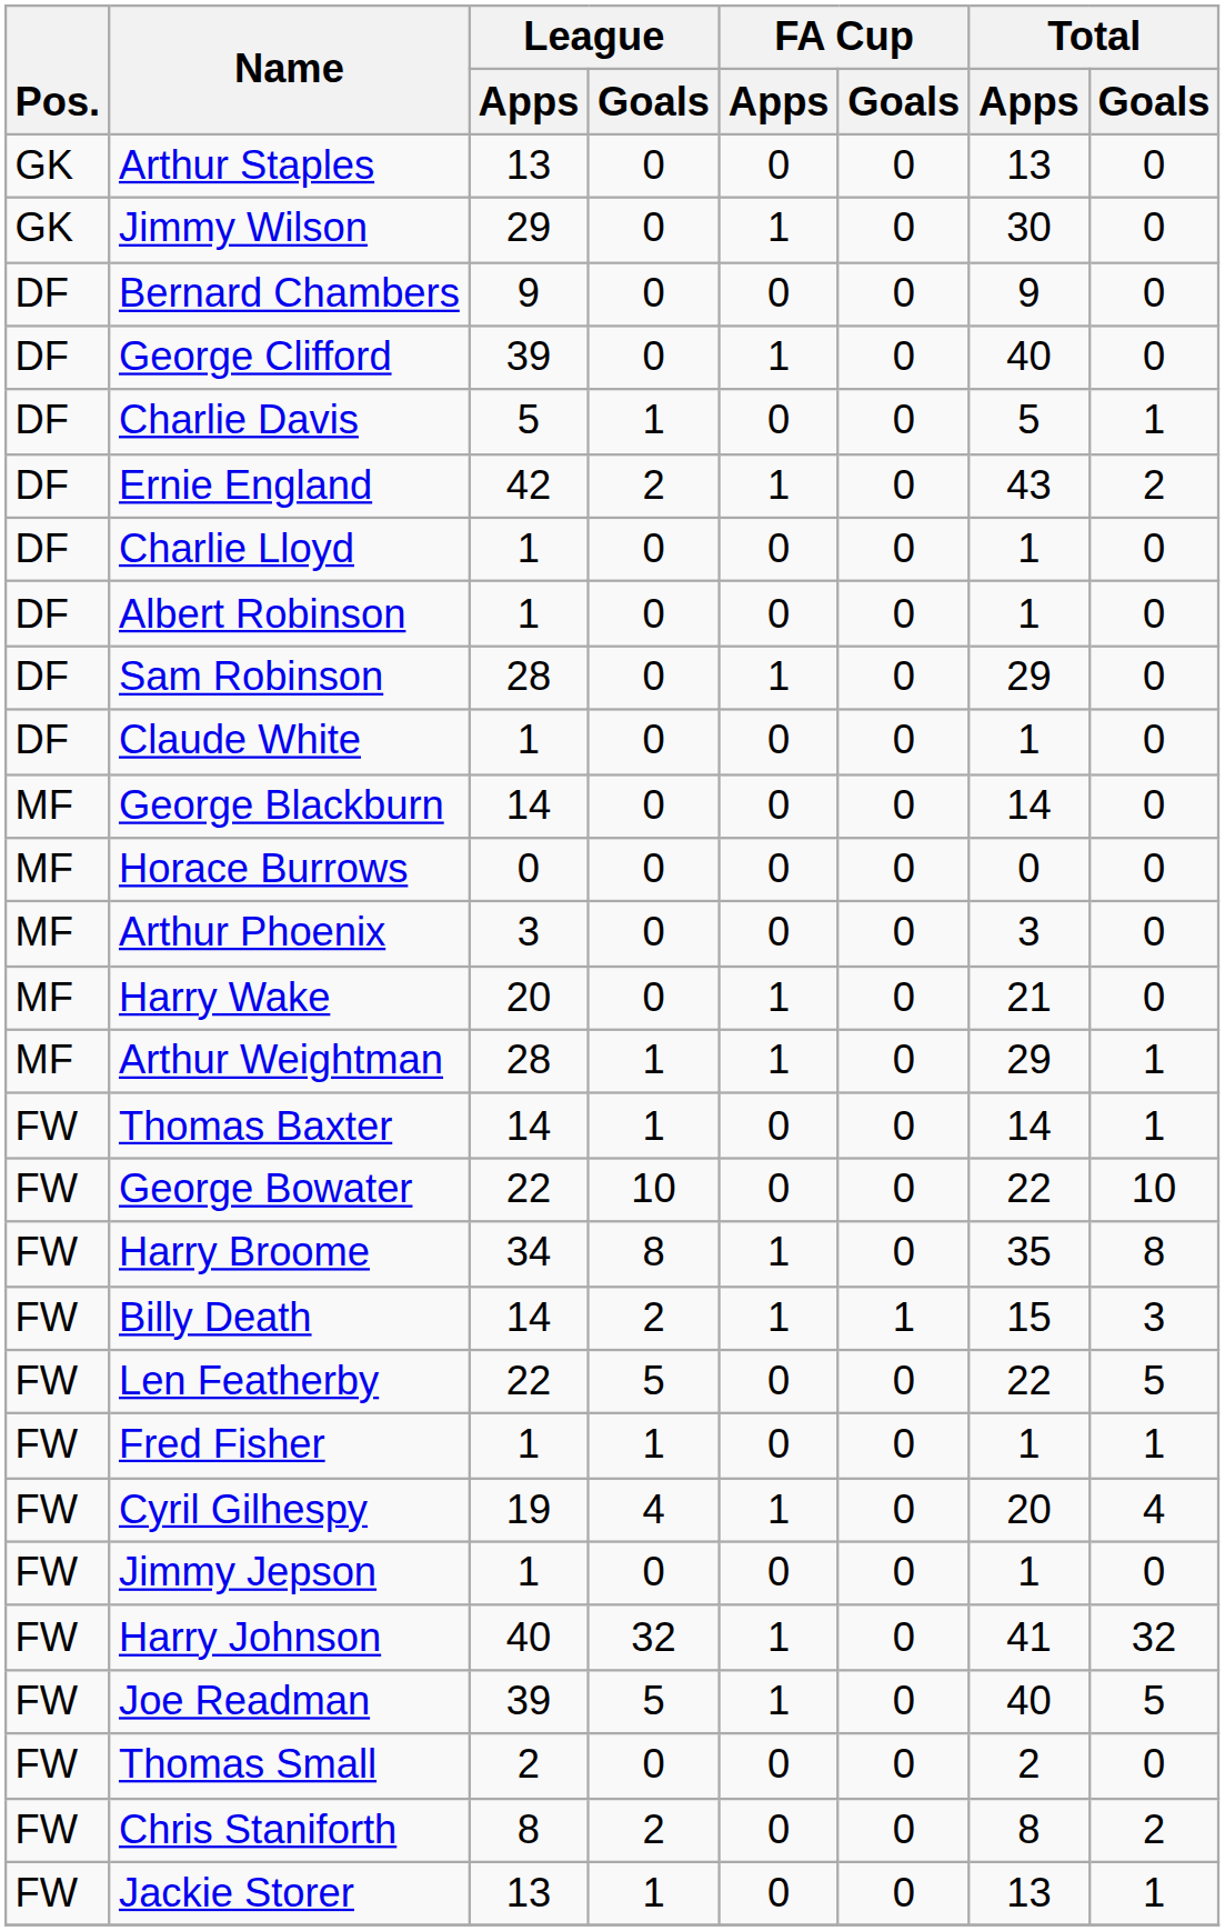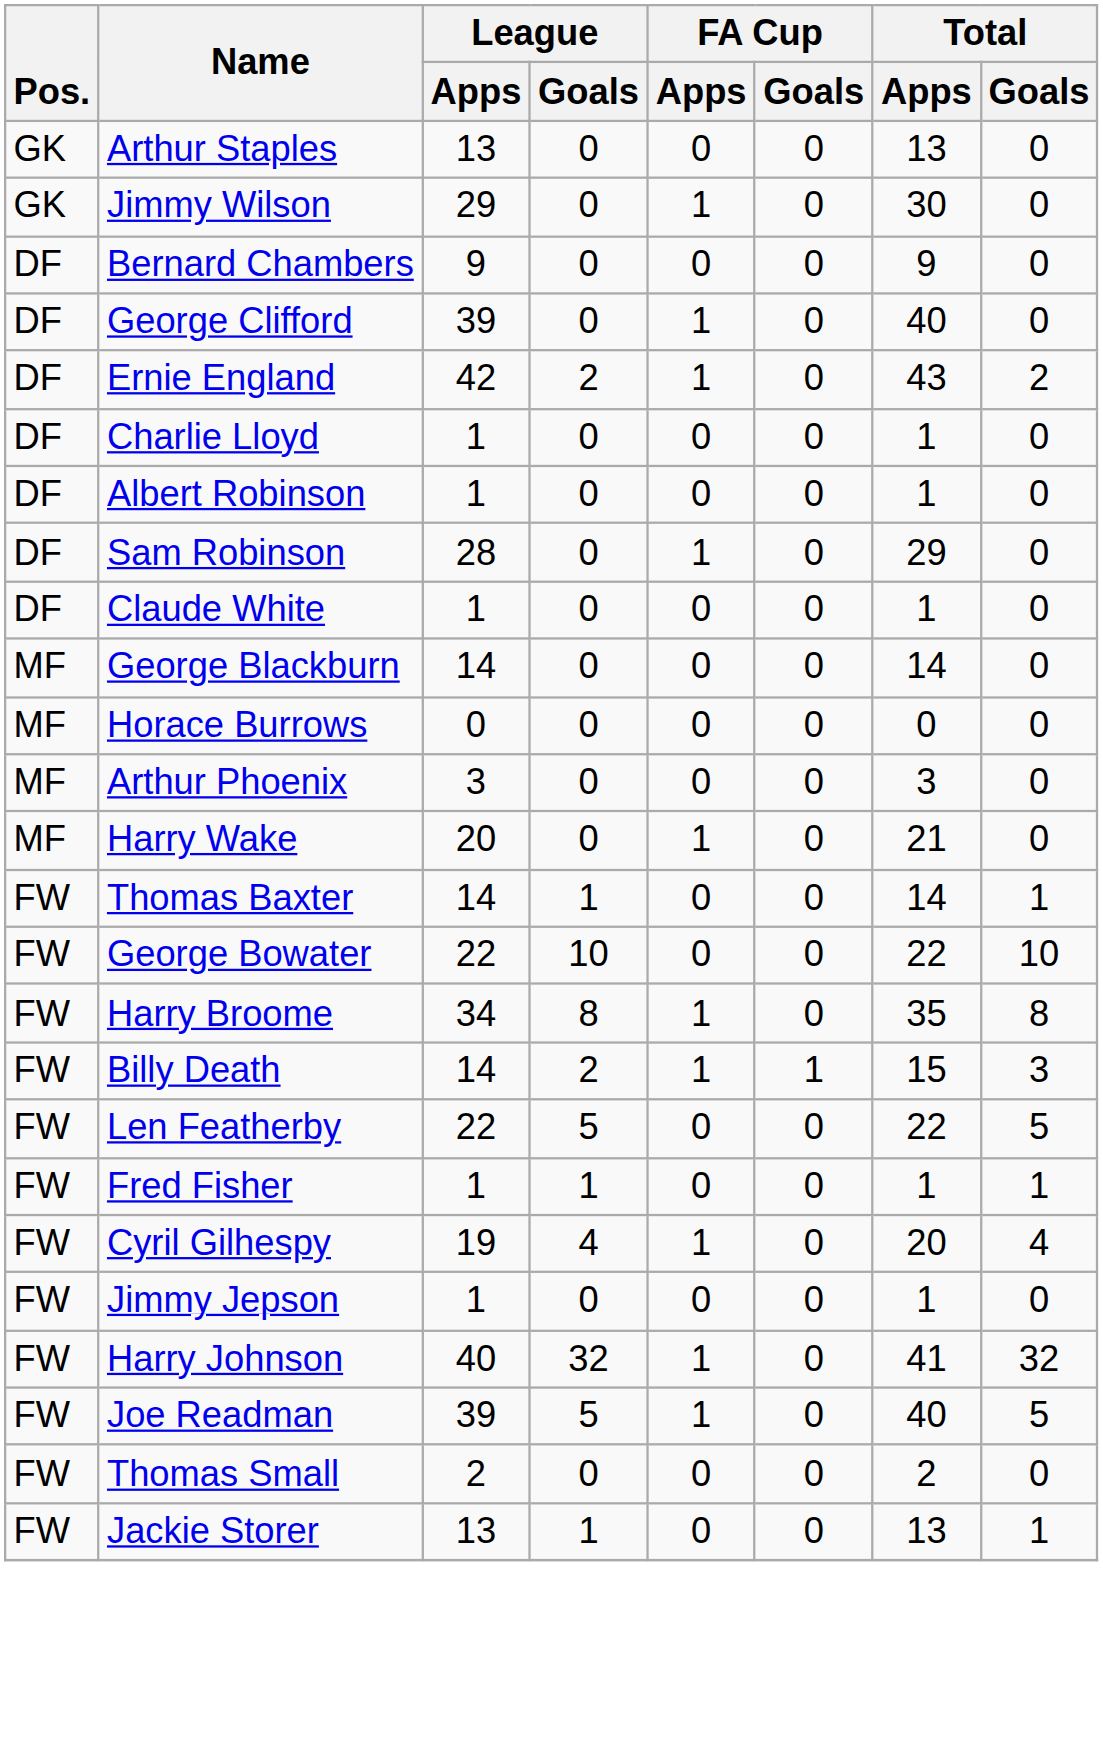- row: DF | Charlie Davis | 5 | 1 | 0 | 0 | 5 | 1
- row: MF | Arthur Weightman | 28 | 1 | 1 | 0 | 29 | 1
- row: FW | Chris Staniforth | 8 | 2 | 0 | 0 | 8 | 2
